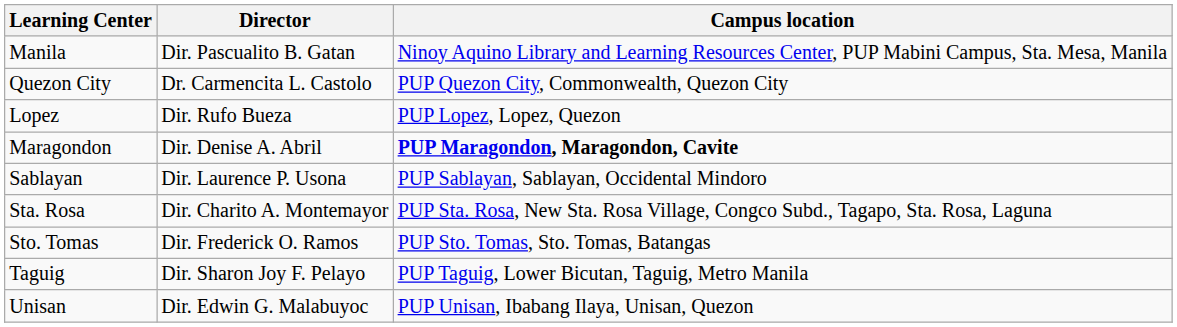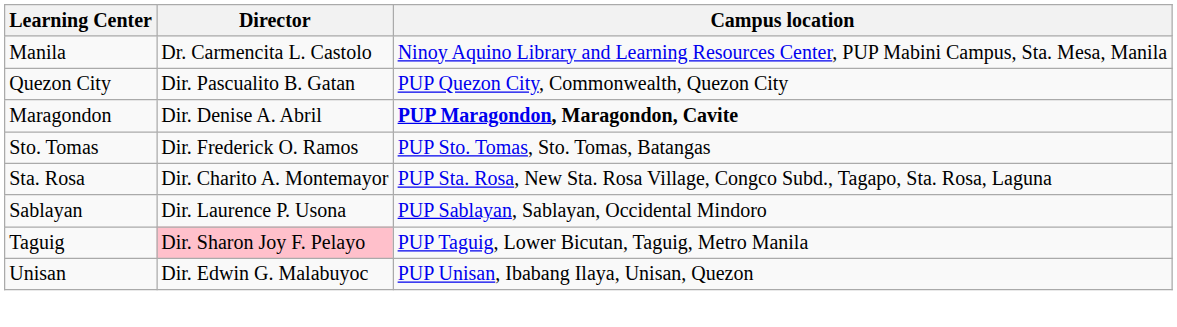Manila | Director: Dir. Pascualito B. Gatan -> Dr. Carmencita L. Castolo
Quezon City | Director: Dr. Carmencita L. Castolo -> Dir. Pascualito B. Gatan
- row: Lopez | Dir. Rufo Bueza | PUP Lopez, Lopez, Quezon
rows swapped: Sablayan <-> Sto. Tomas
Taguig | Director: no background -> pink background
